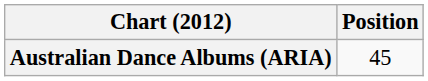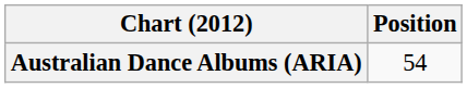Australian Dance Albums (ARIA) | Position: 45 -> 54
